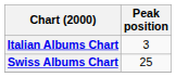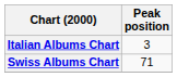Swiss Albums Chart | Peak position: 25 -> 71
